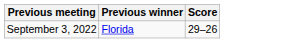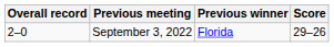+ column: Overall record | 2–0
